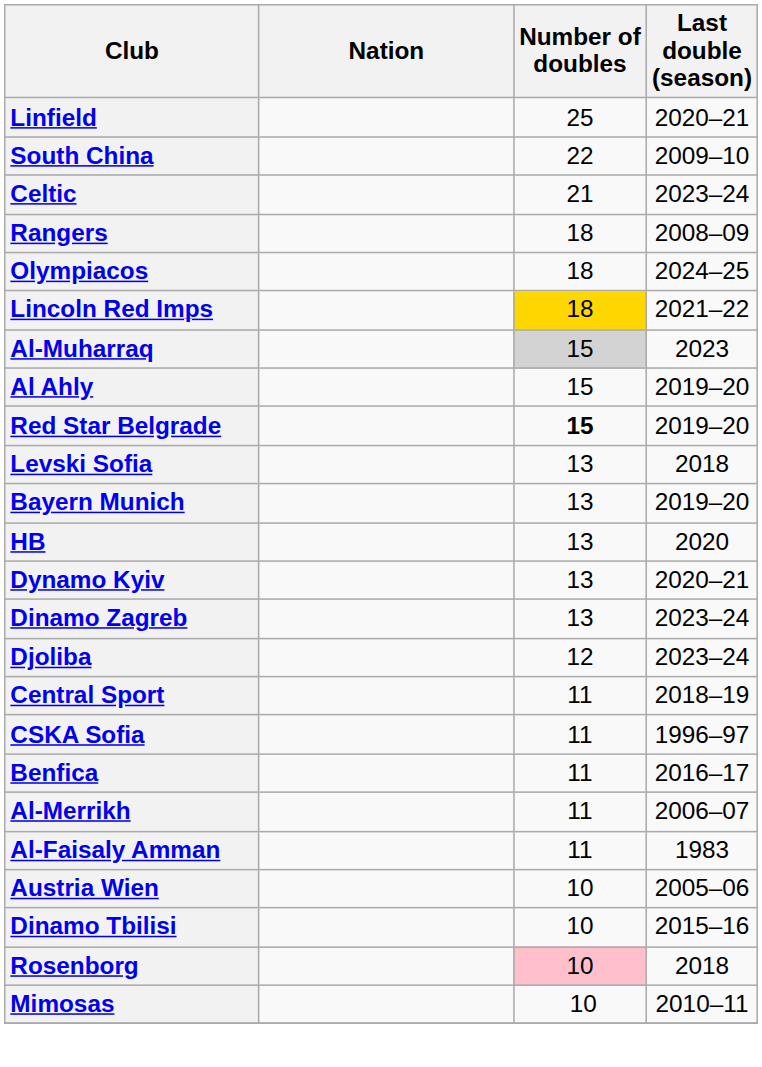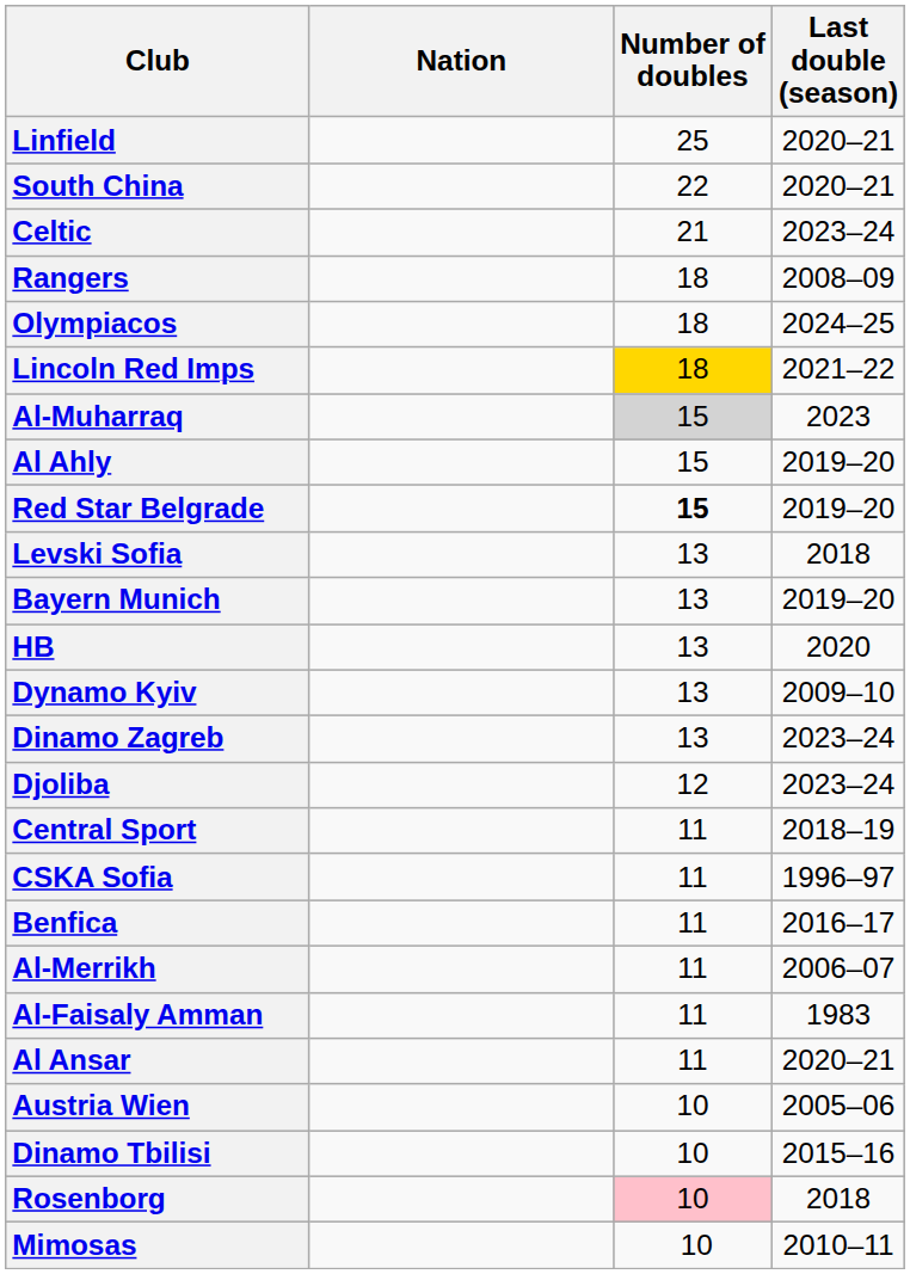South China | Last double (season): 2009–10 -> 2020–21
Dynamo Kyiv | Last double (season): 2020–21 -> 2009–10
+ row: Al Ansar | 11 | 2020–21
